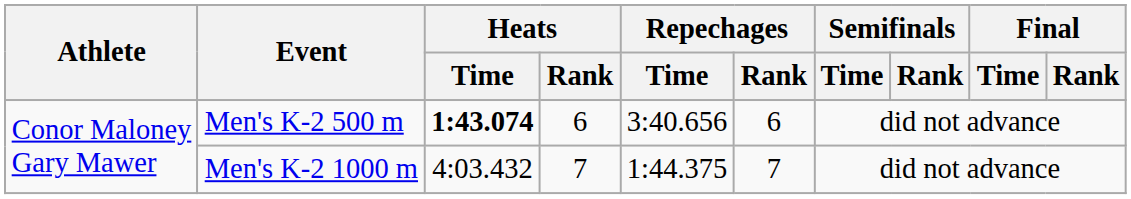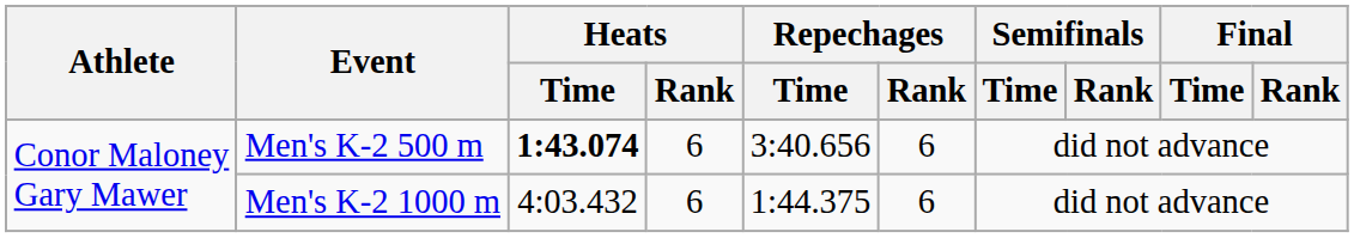Men's K-2 1000 m | Heats / Rank: 7 -> 6
Men's K-2 1000 m | Repechages / Rank: 7 -> 6
